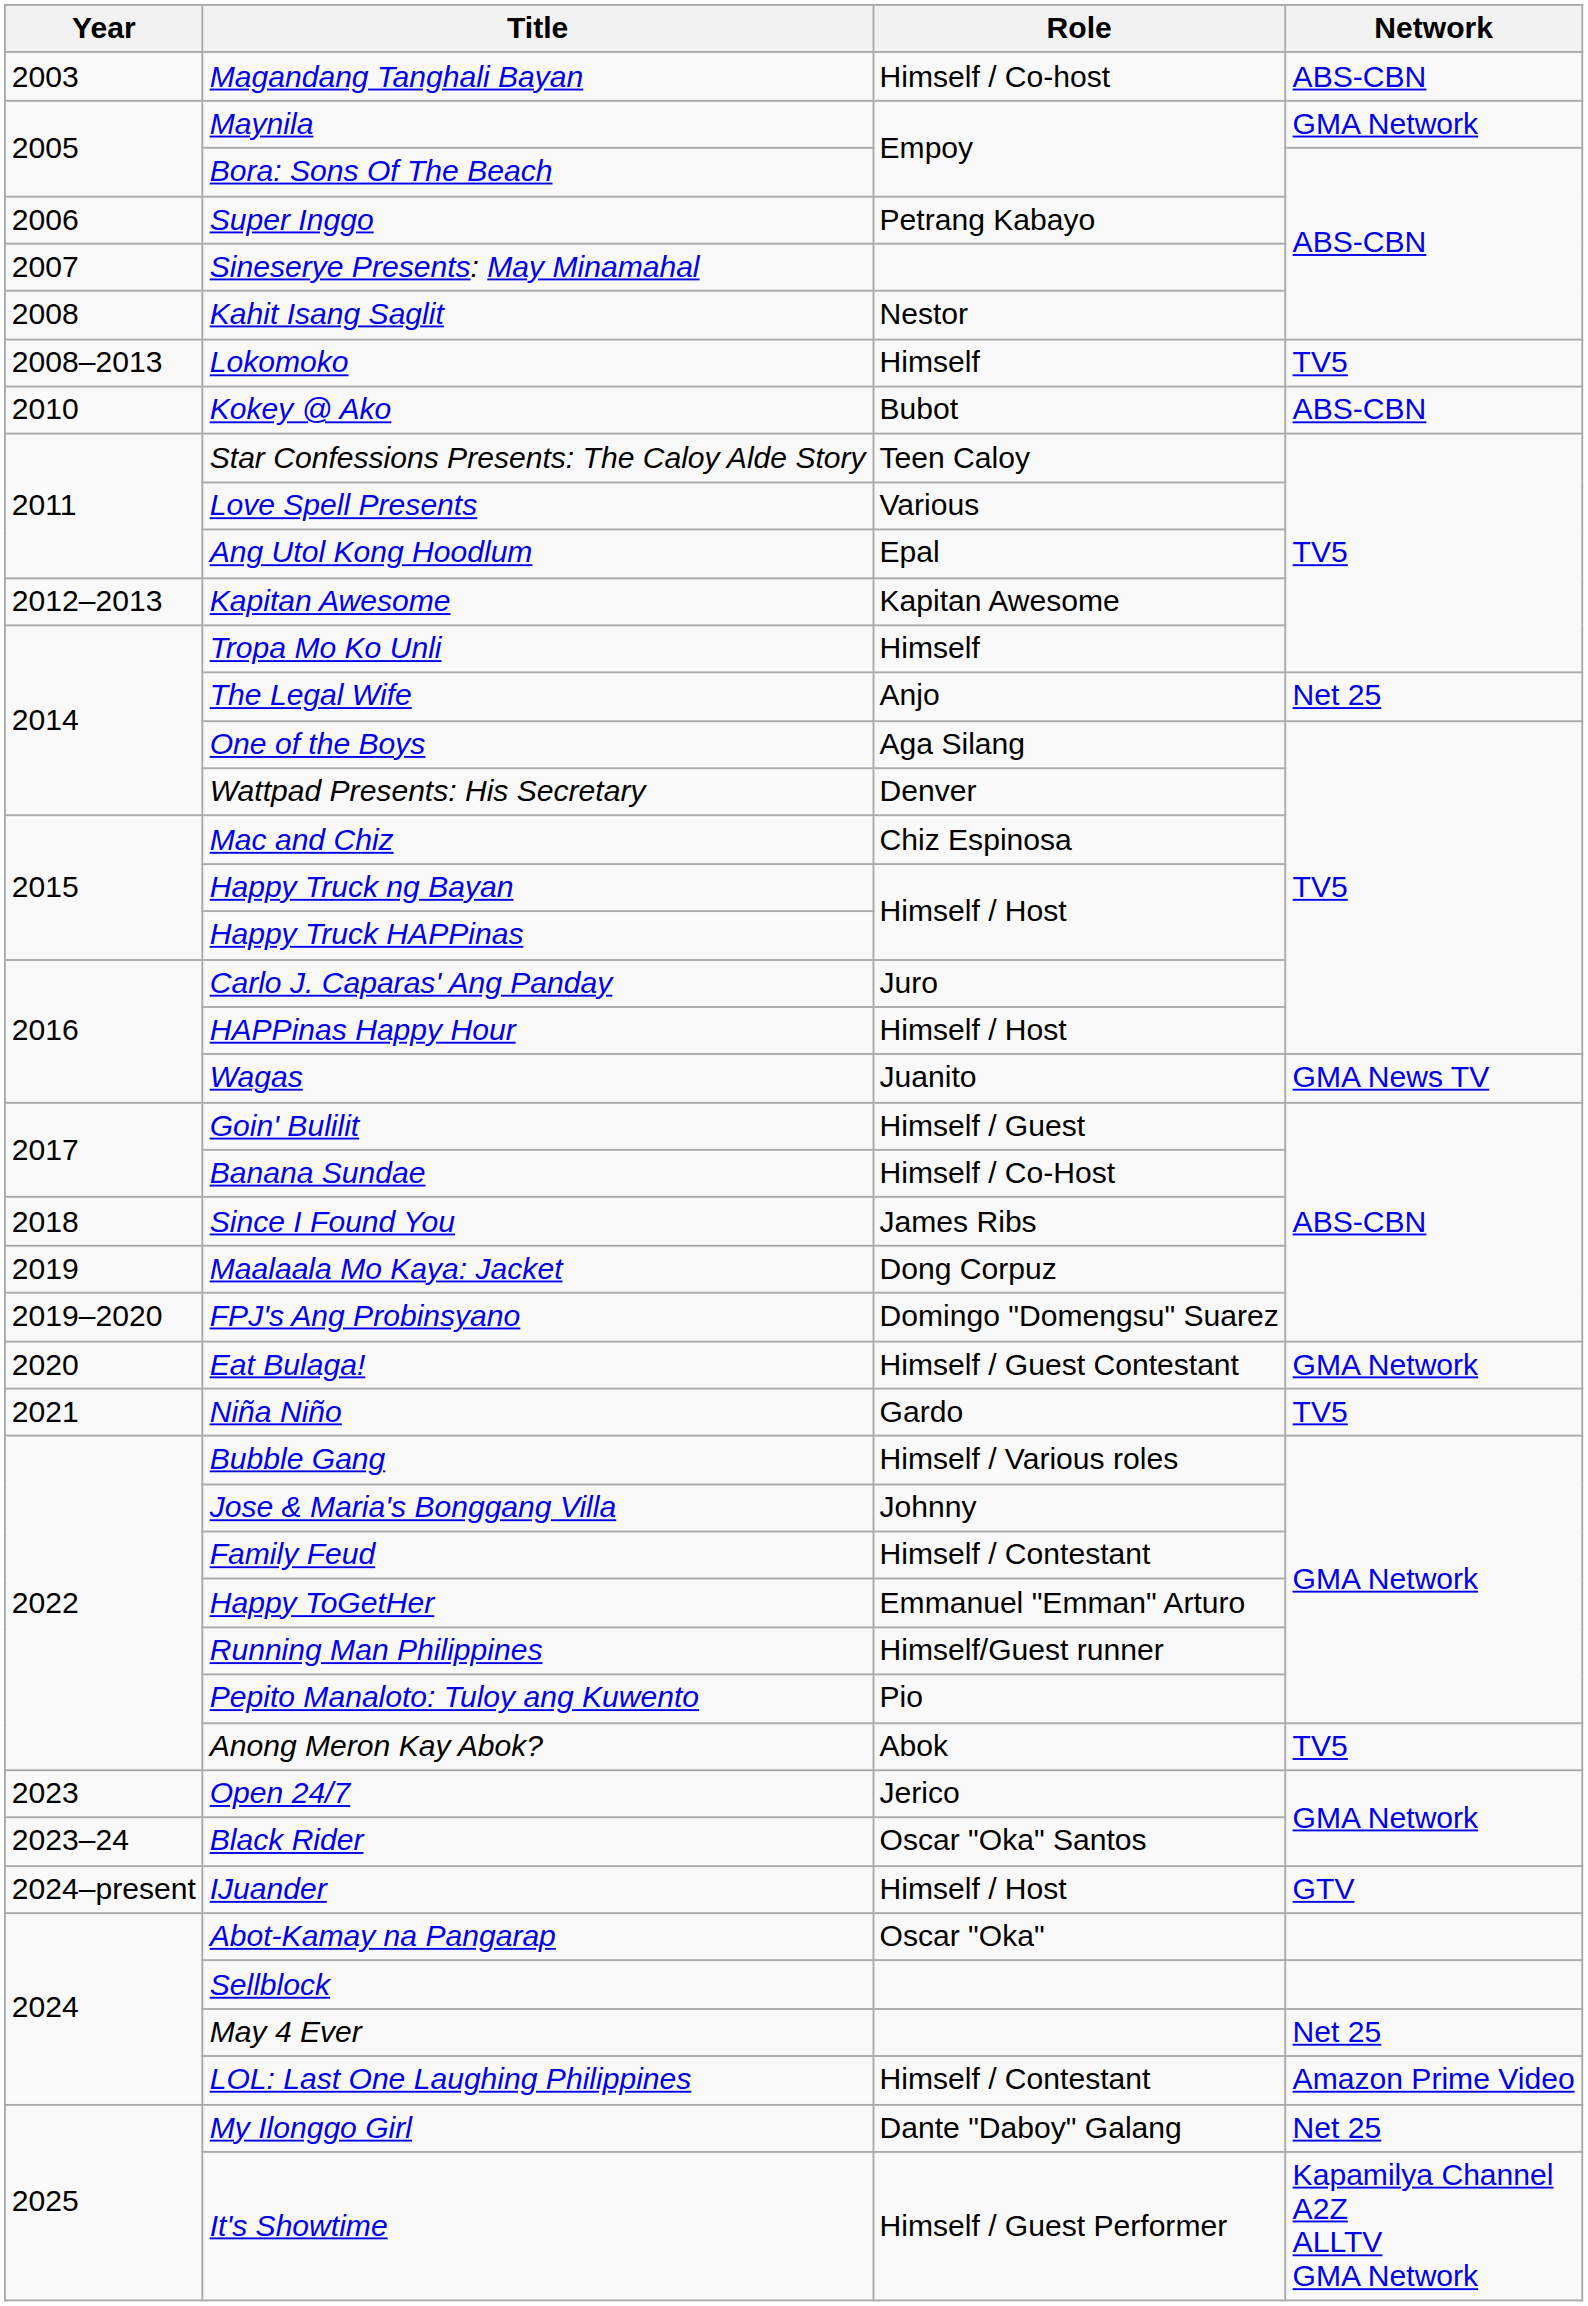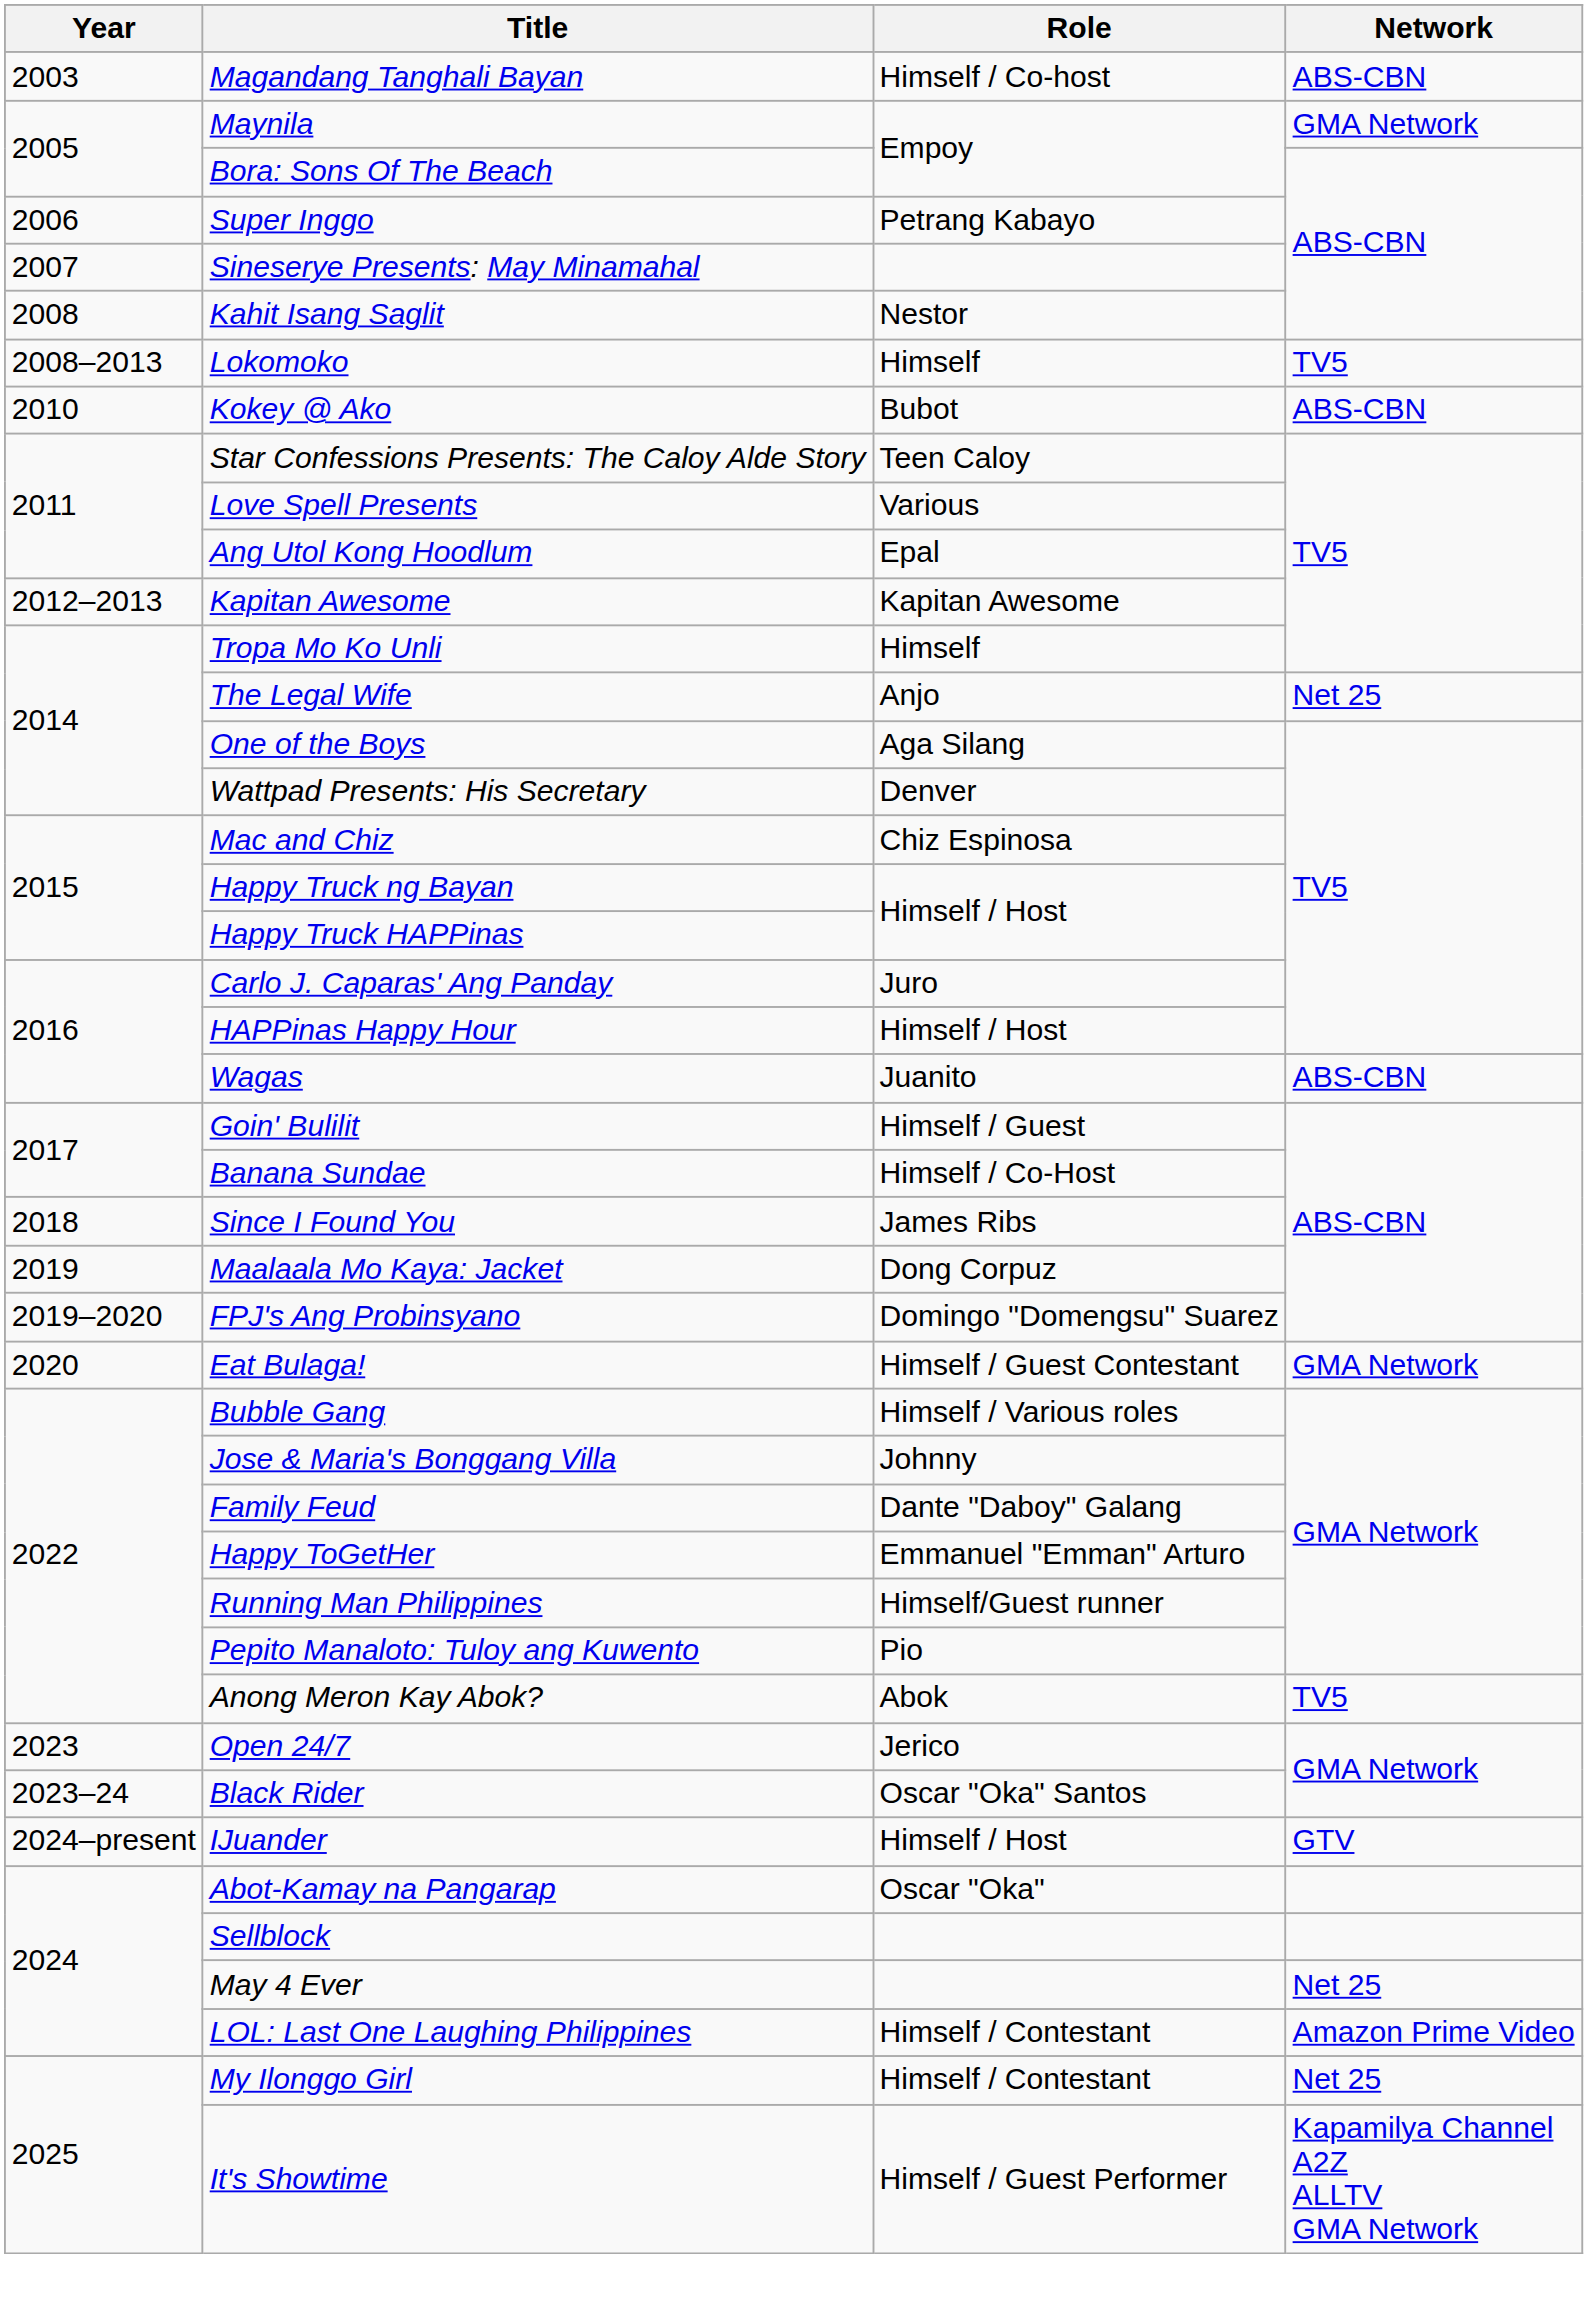Wagas | Network: GMA News TV -> ABS-CBN
- row: 2021 | Niña Niño | Gardo | TV5
Family Feud | Role: Himself / Contestant -> Dante "Daboy" Galang
My Ilonggo Girl | Role: Dante "Daboy" Galang -> Himself / Contestant
